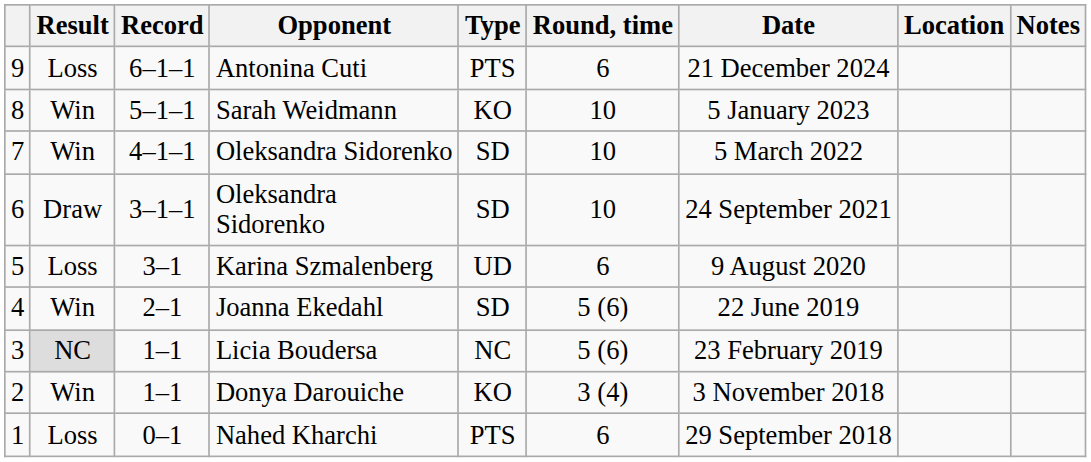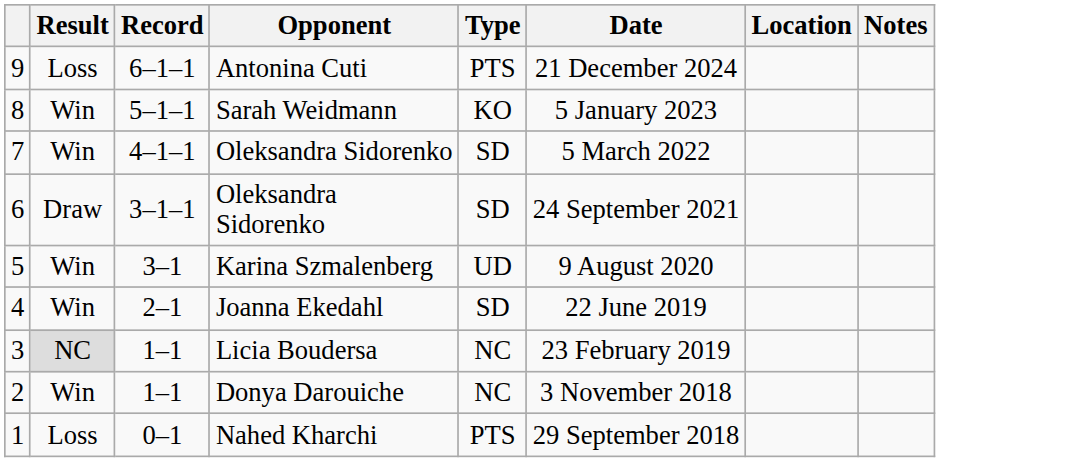- column: Round, time | 6 | 10 | 10 | 10 | 6 | 5 (6) | 5 (6) | 3 (4) | 6
5 | Result: Loss -> Win
2 | Type: KO -> NC
